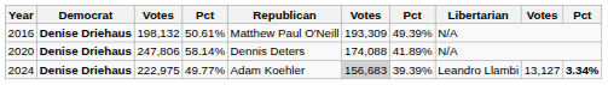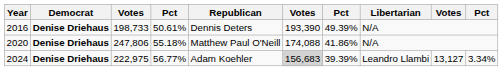2016 | column 3: 198,132 -> 198,733
2016 | Republican: Matthew Paul O'Neill -> Dennis Deters
2016 | column 6: 193,309 -> 193,390
2020 | column 4: 58.14% -> 55.18%
2020 | Republican: Dennis Deters -> Matthew Paul O'Neill
2020 | column 7: 41.89% -> 41.86%
2024 | column 4: 49.77% -> 56.77%
2024 | column 10: bold -> normal
